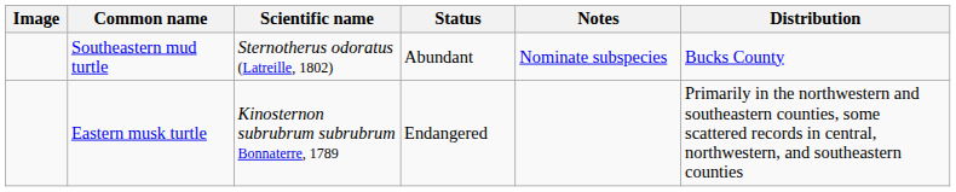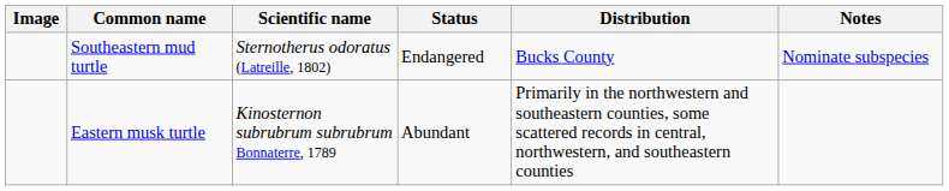columns swapped: Notes <-> Distribution
Southeastern mud turtle | Status: Abundant -> Endangered
Eastern musk turtle | Status: Endangered -> Abundant
